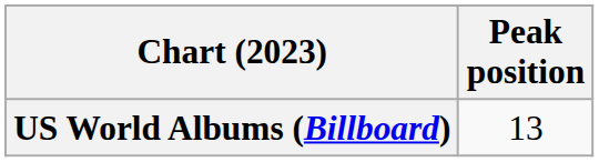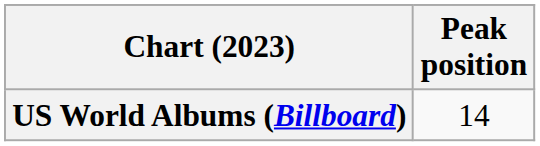US World Albums (Billboard) | Peak position: 13 -> 14
